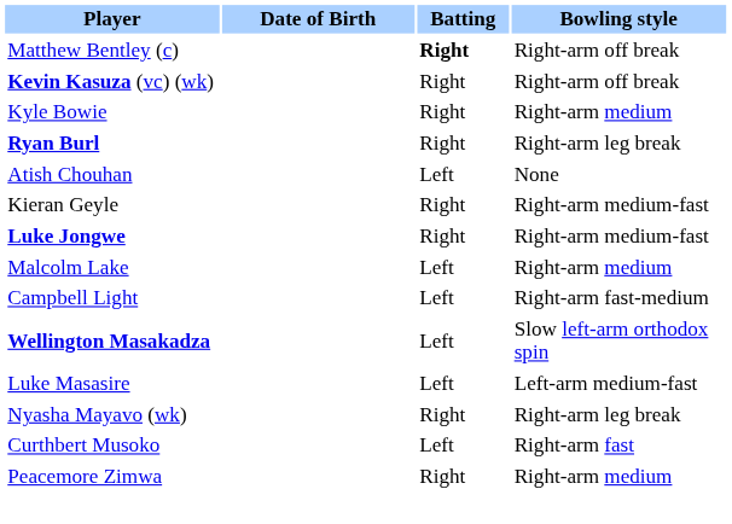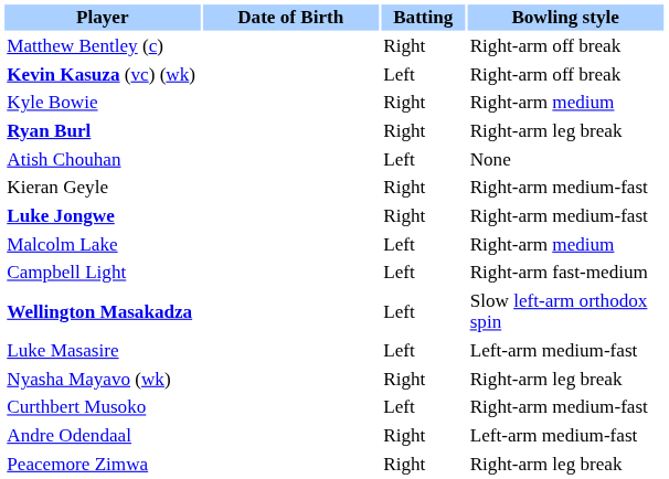Matthew Bentley (c) | Batting: bold -> normal
Kevin Kasuza (vc) (wk) | Batting: Right -> Left
Curthbert Musoko | Bowling style: Right-arm fast -> Right-arm medium-fast
+ row: Andre Odendaal | Right | Left-arm medium-fast
Peacemore Zimwa | Bowling style: Right-arm medium -> Right-arm leg break
